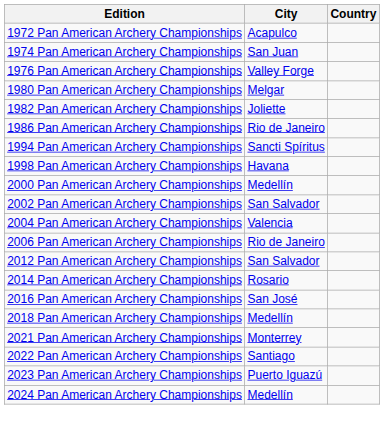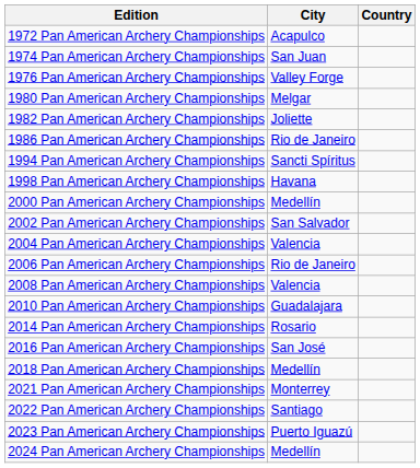+ row: 2008 Pan American Archery Championships | Valencia
+ row: 2010 Pan American Archery Championships | Guadalajara
- row: 2012 Pan American Archery Championships | San Salvador
